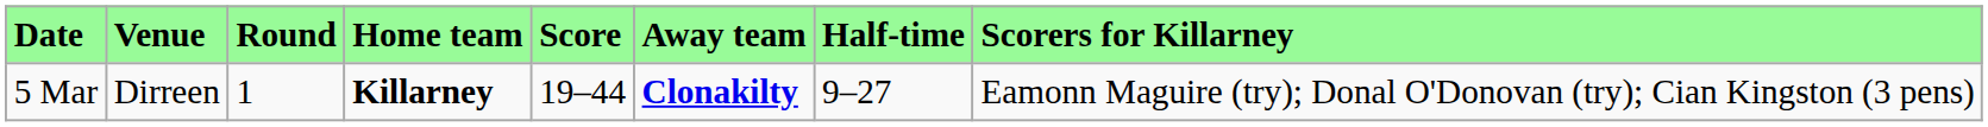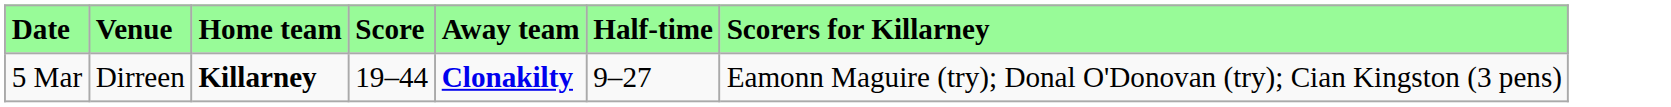- column: Round | 1
